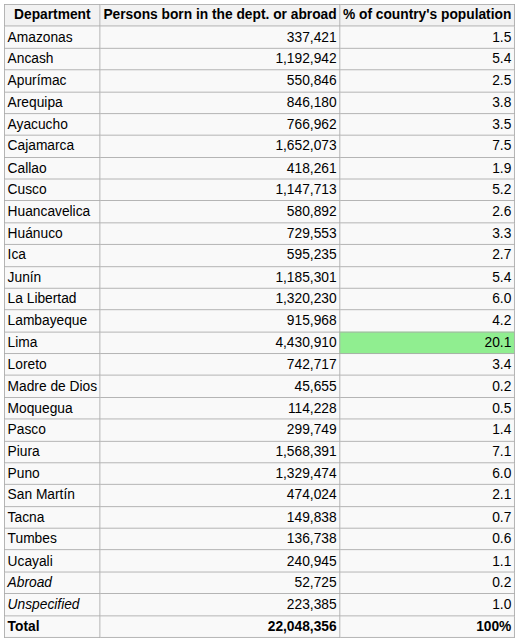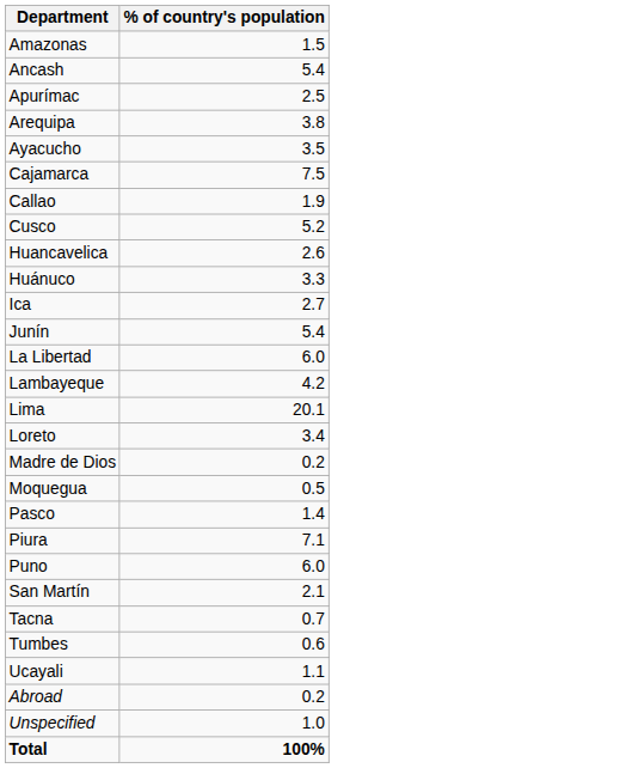- column: Persons born in the dept. or abroad | 337,421 | 1,192,942 | 550,846 | 846,180 | 766,962 | 1,652,073 | 418,261 | 1,147,713 | 580,892 | 729,553 | 595,235 | 1,185,301 | 1,320,230 | 915,968 | 4,430,910 | 742,717 | 45,655 | 114,228 | 299,749 | 1,568,391 | 1,329,474 | 474,024 | 149,838 | 136,738 | 240,945 | 52,725 | 223,385 | 22,048,356
Lima | % of country's population: lightgreen background -> no background
